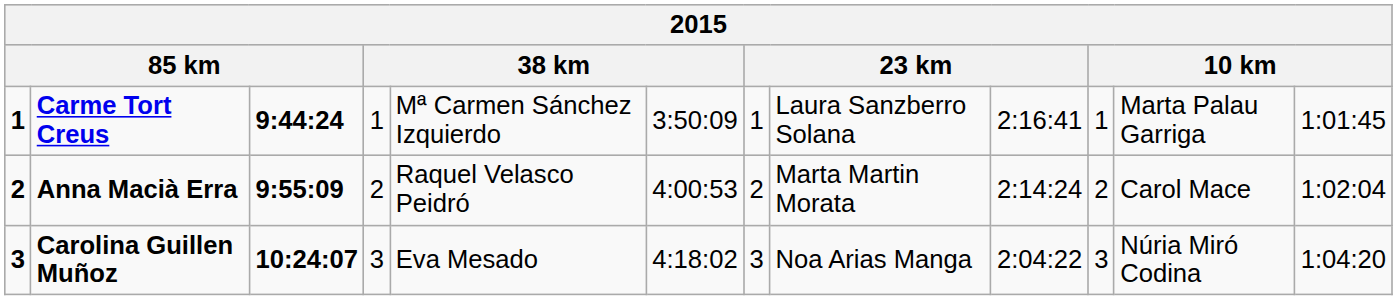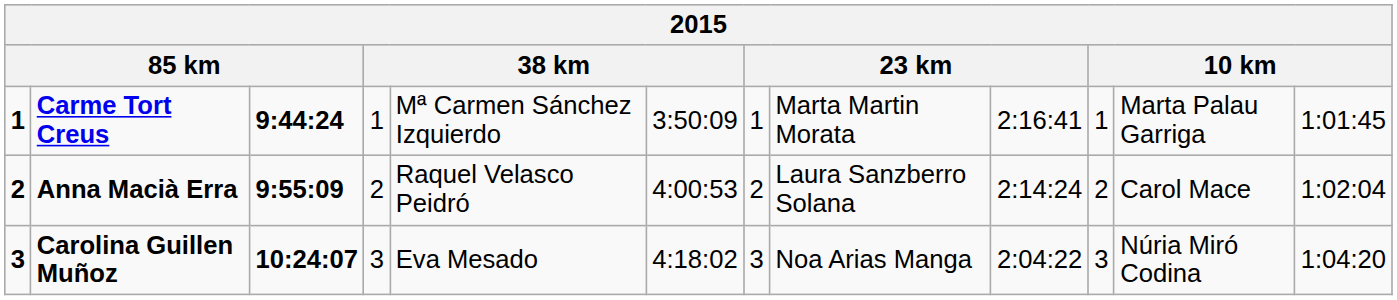Carme Tort Creus | column 8: Laura Sanzberro Solana -> Marta Martin Morata
Anna Macià Erra | column 8: Marta Martin Morata -> Laura Sanzberro Solana
